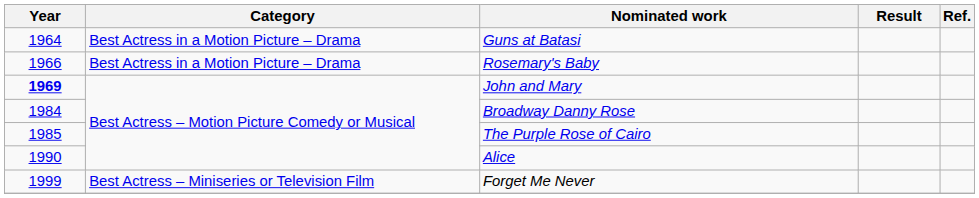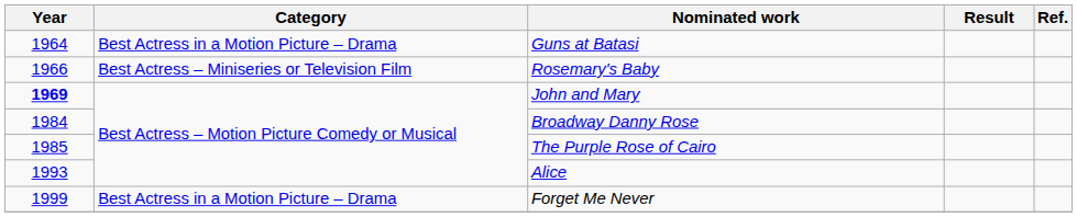Rosemary's Baby | Category: Best Actress in a Motion Picture – Drama -> Best Actress – Miniseries or Television Film
Alice | Year: 1990 -> 1993
Forget Me Never | Category: Best Actress – Miniseries or Television Film -> Best Actress in a Motion Picture – Drama
